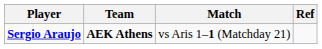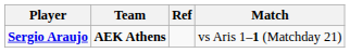columns swapped: Match <-> Ref
